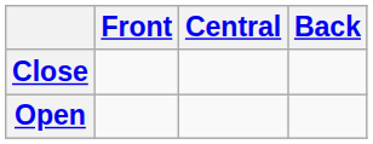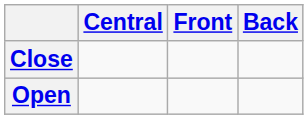columns swapped: Front <-> Central
